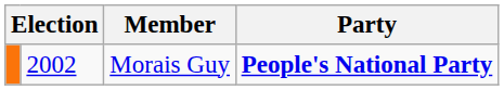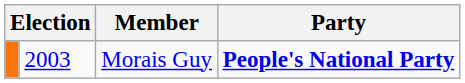Morais Guy | column 2: 2002 -> 2003
